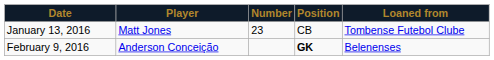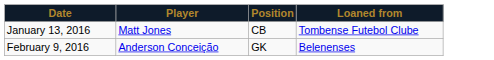- column: Number | 23
February 9, 2016 | Position: bold -> normal
